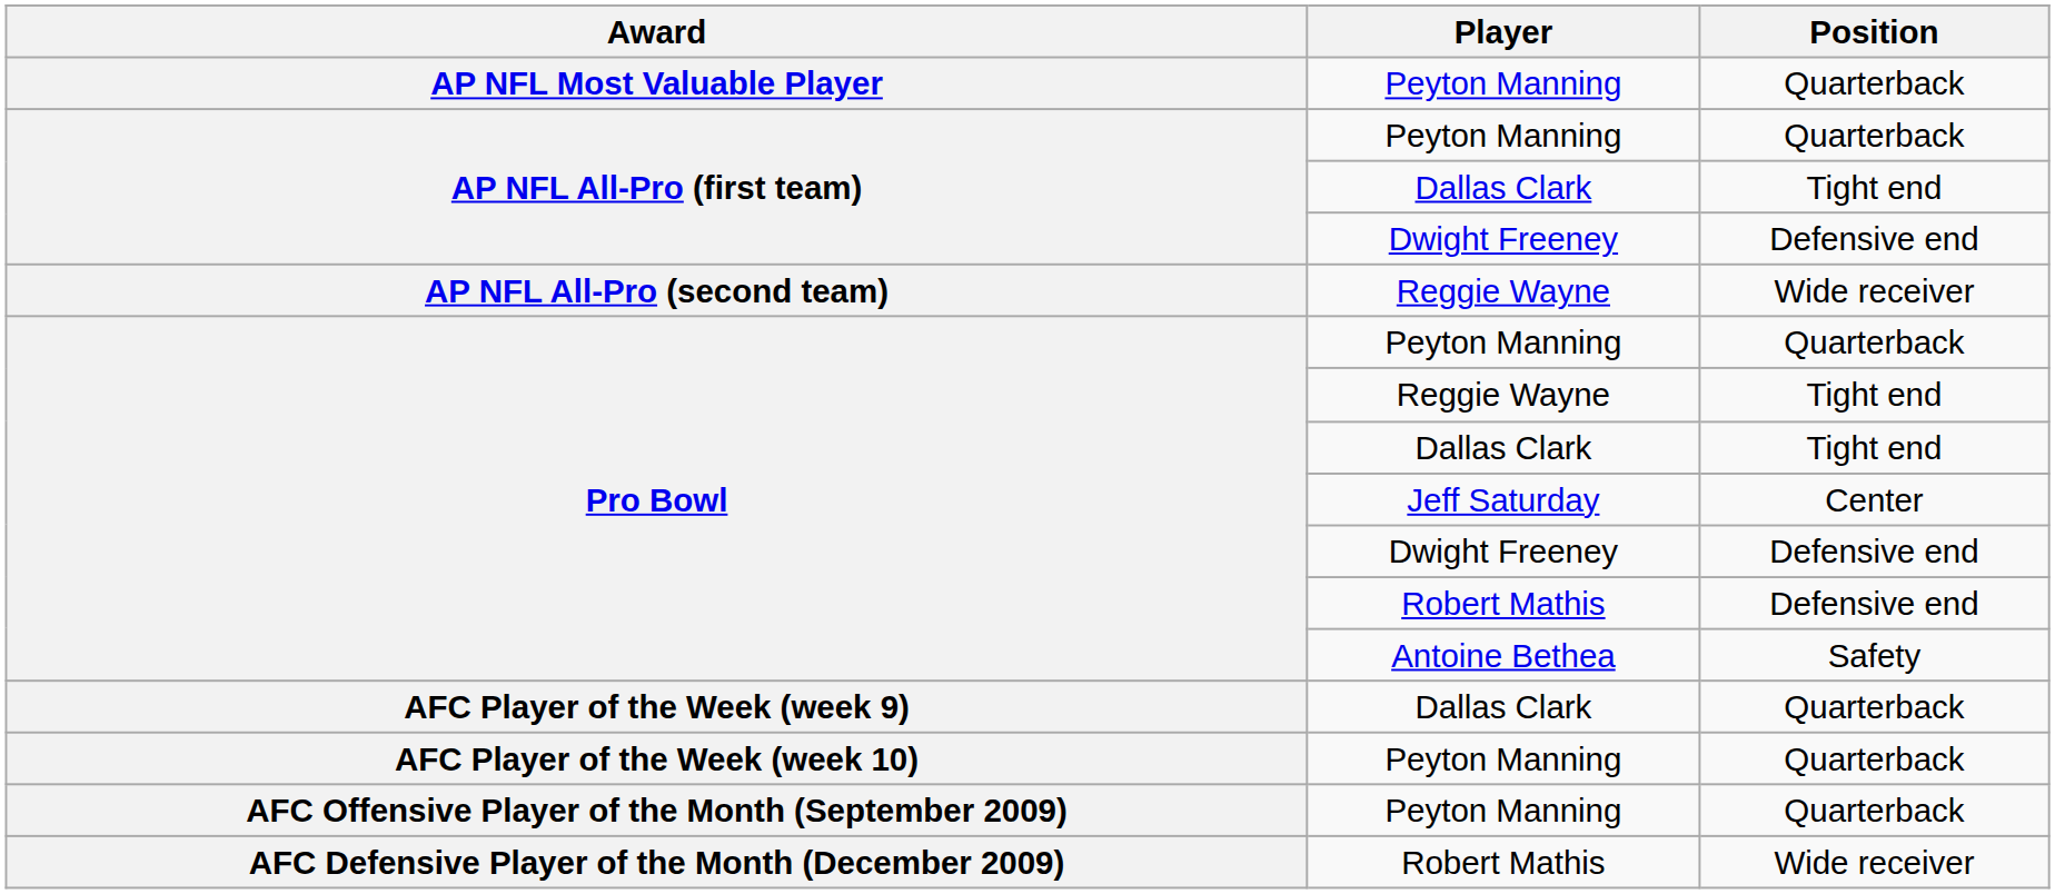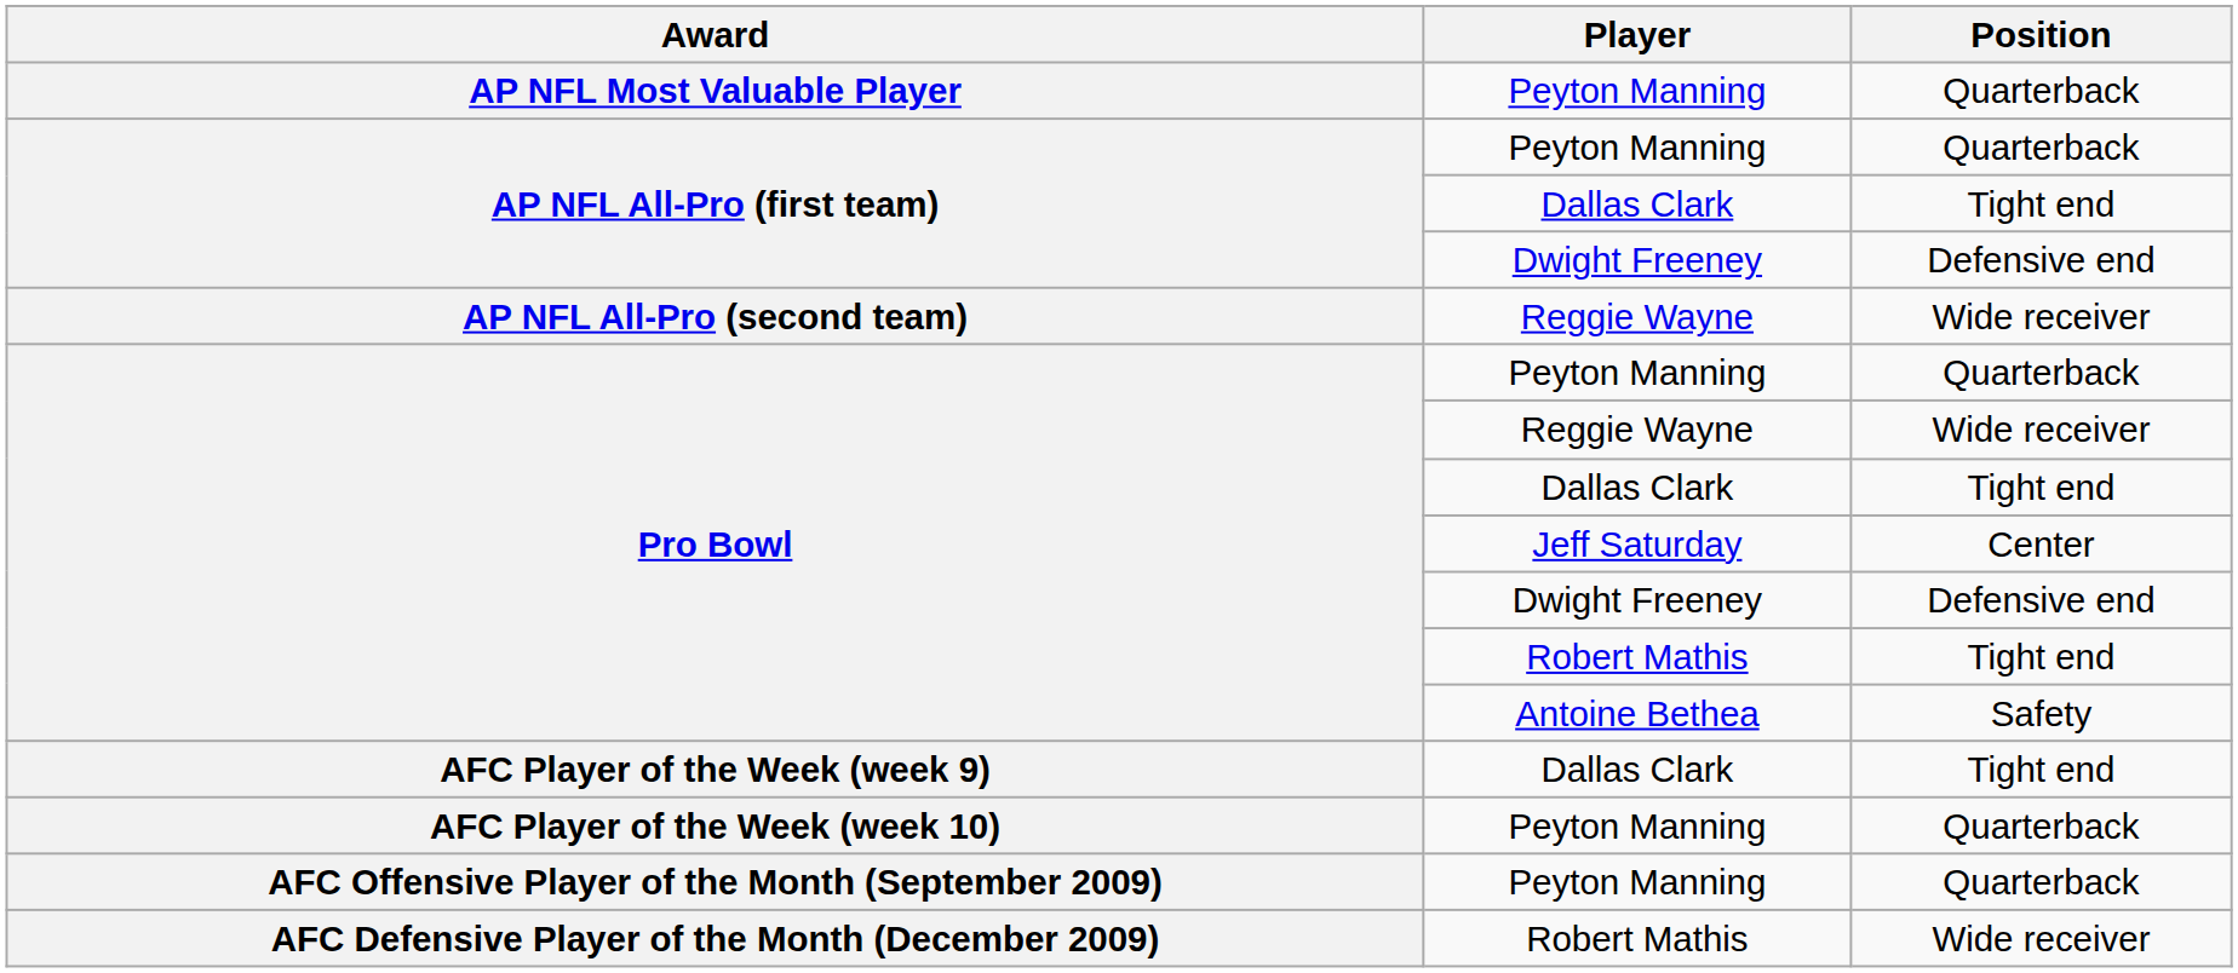Pro Bowl / Reggie Wayne | Position: Tight end -> Wide receiver
Pro Bowl / Robert Mathis | Position: Defensive end -> Tight end
AFC Player of the Week (week 9) | Position: Quarterback -> Tight end
